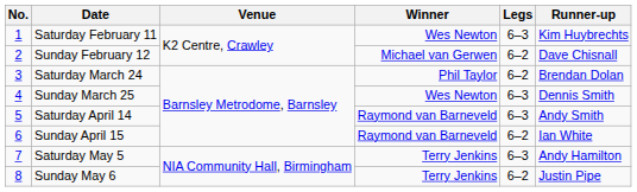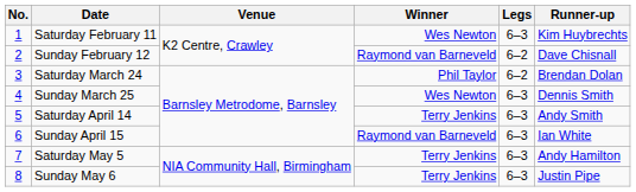Sunday February 12 | Winner: Michael van Gerwen -> Raymond van Barneveld
Saturday April 14 | Winner: Raymond van Barneveld -> Terry Jenkins
Sunday April 15 | Legs: 6–2 -> 6–3
Sunday May 6 | Legs: 6–2 -> 6–3
